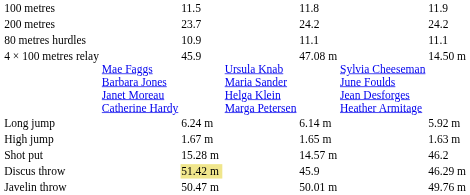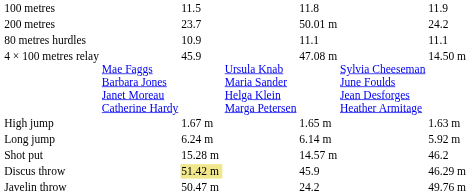200 metres | column 5: 24.2 -> 50.01 m
rows swapped: High jump <-> Long jump
Javelin throw | column 5: 50.01 m -> 24.2
